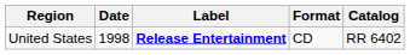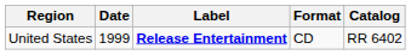United States | Date: 1998 -> 1999
